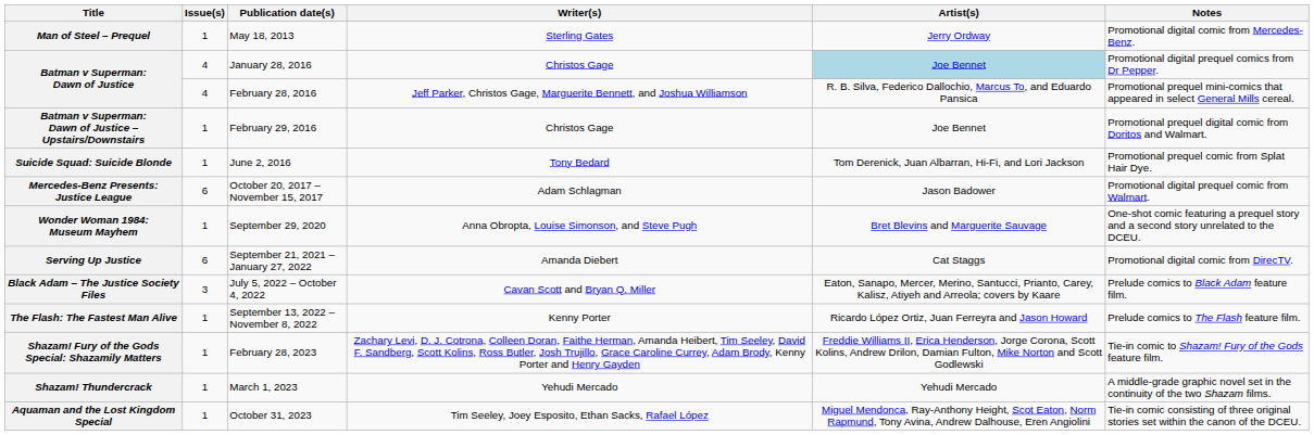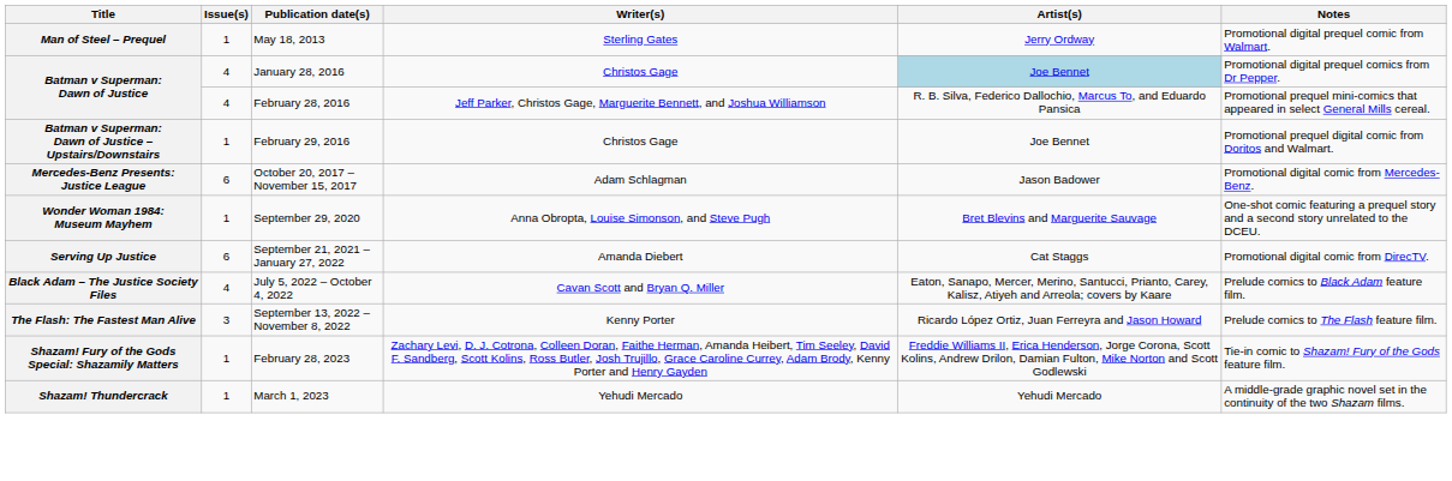Man of Steel – Prequel | Notes: Promotional digital comic from Mercedes-Benz. -> Promotional digital prequel comic from Walmart.
- row: Suicide Squad: Suicide Blonde | 1 | June 2, 2016 | Tony Bedard | Tom Derenick, Juan Albarran, Hi-Fi, and Lori Jackson | Promotional prequel comic from Splat Hair Dye.
Mercedes-Benz Presents: Justice League | Notes: Promotional digital prequel comic from Walmart. -> Promotional digital comic from Mercedes-Benz.
Black Adam – The Justice Society Files | Issue(s): 3 -> 4
The Flash: The Fastest Man Alive | Issue(s): 1 -> 3
- row: Aquaman and the Lost Kingdom Special | 1 | October 31, 2023 | Tim Seeley, Joey Esposito, Ethan Sacks, Rafael López | Miguel Mendonca, Ray-Anthony Height, Scot Eaton, Norm Rapmund, Tony Avina, Andrew Dalhouse, Eren Angiolini | Tie-in comic consisting of three original stories set within the canon of the DCEU.
